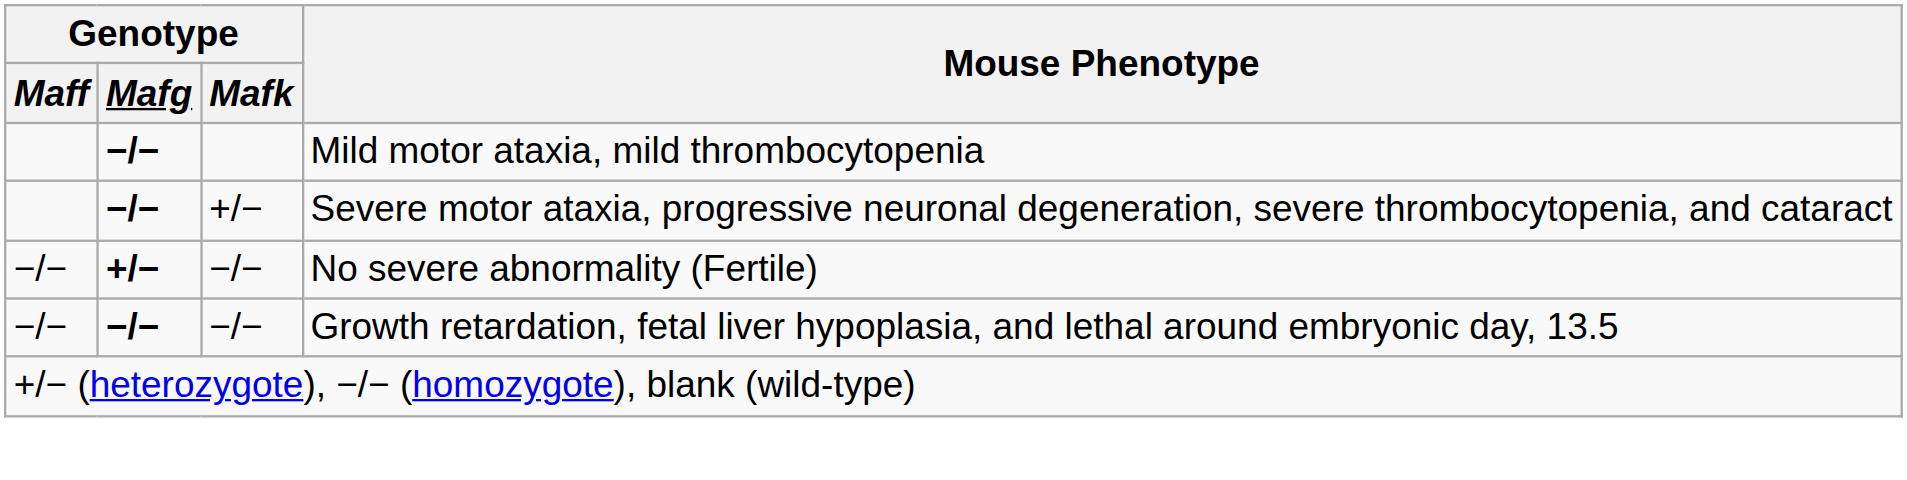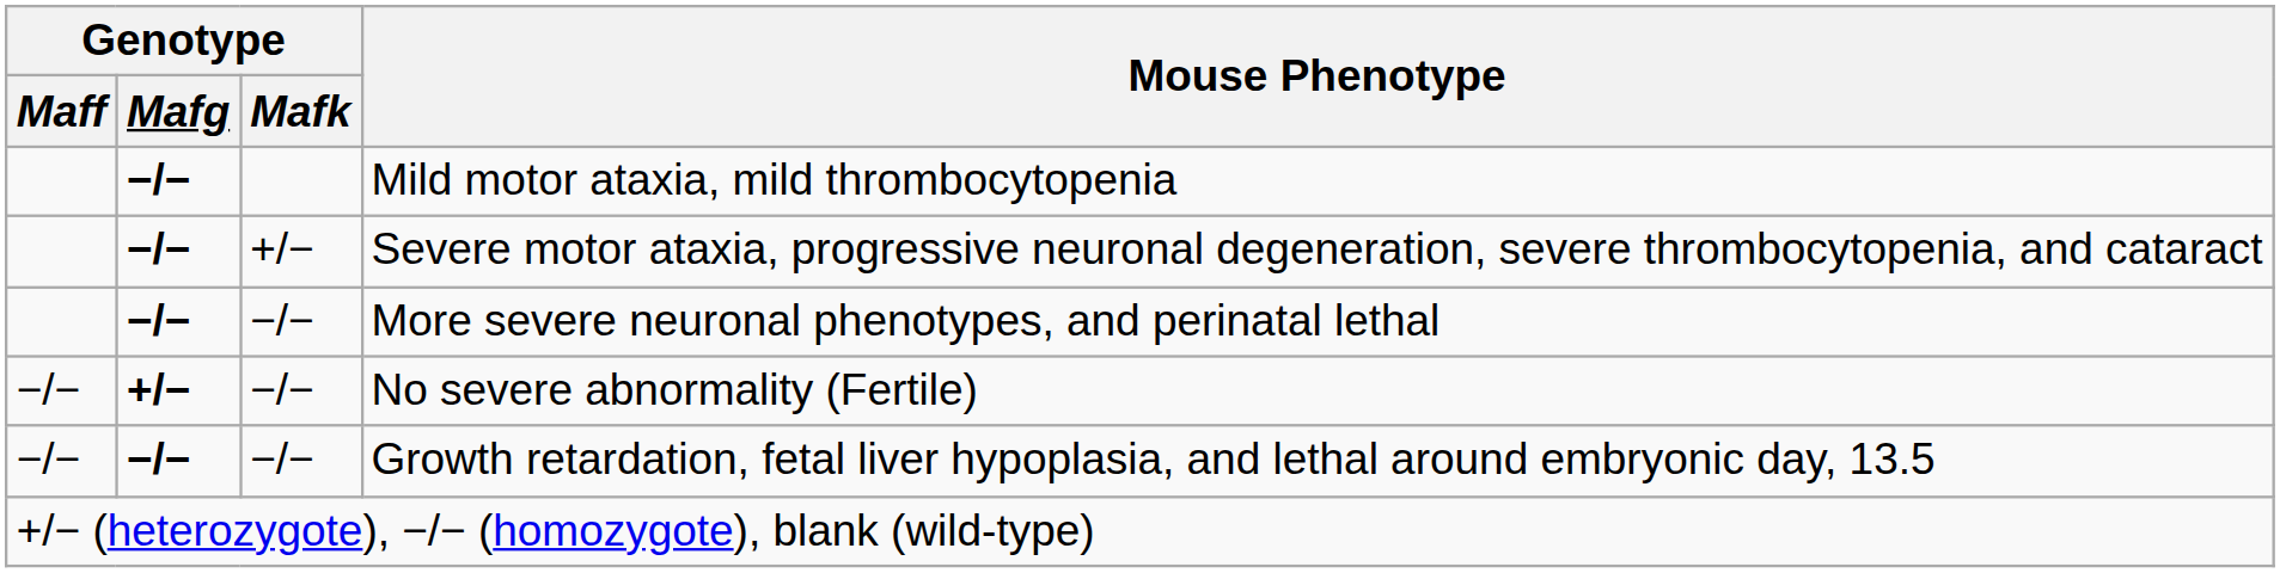+ row: −/− | −/− | More severe neuronal phenotypes, and perinatal lethal
